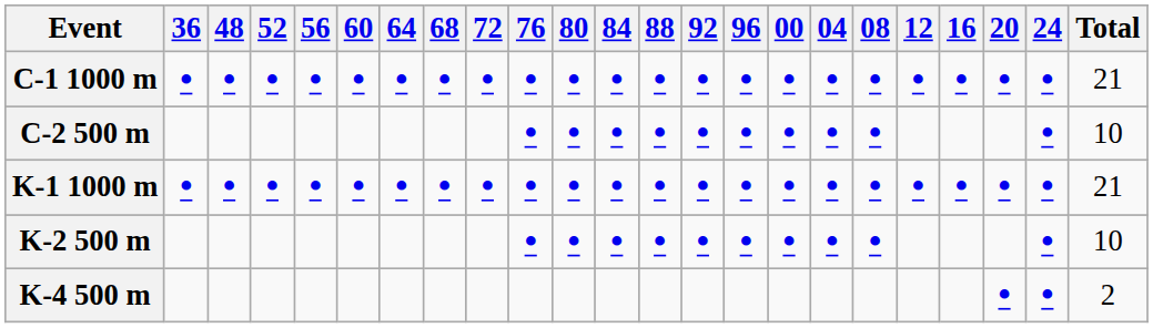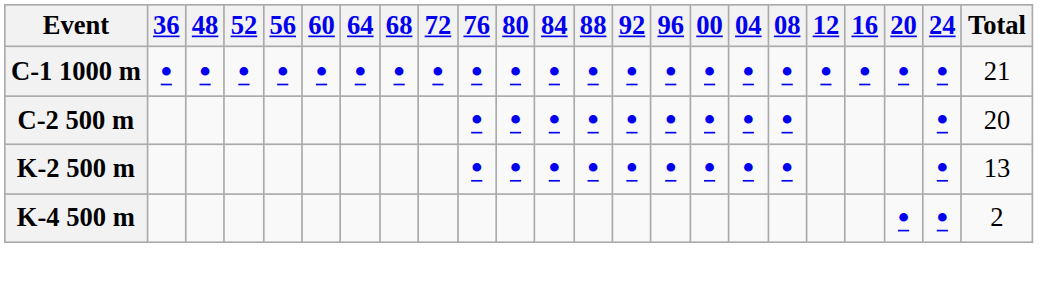C-2 500 m | Total: 10 -> 20
- row: K-1 1000 m | • | • | • | • | • | • | • | • | • | • | • | • | • | • | • | • | • | • | • | • | • | 21
K-2 500 m | Total: 10 -> 13
